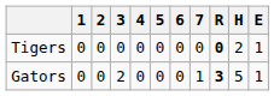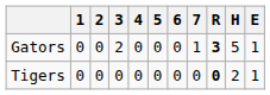rows swapped: Gators <-> Tigers
